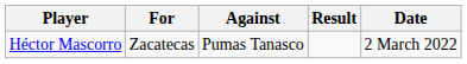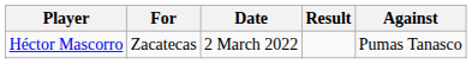columns swapped: Against <-> Date
